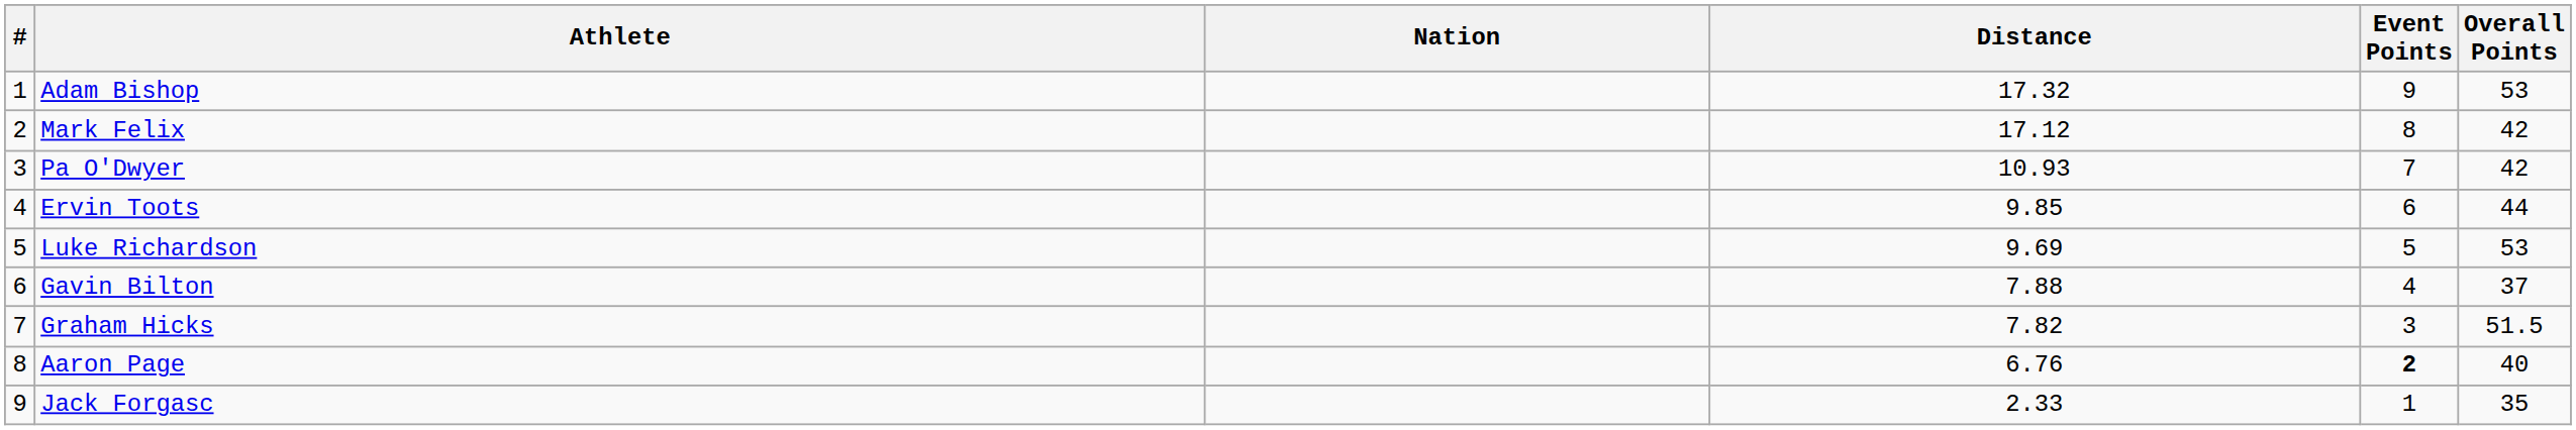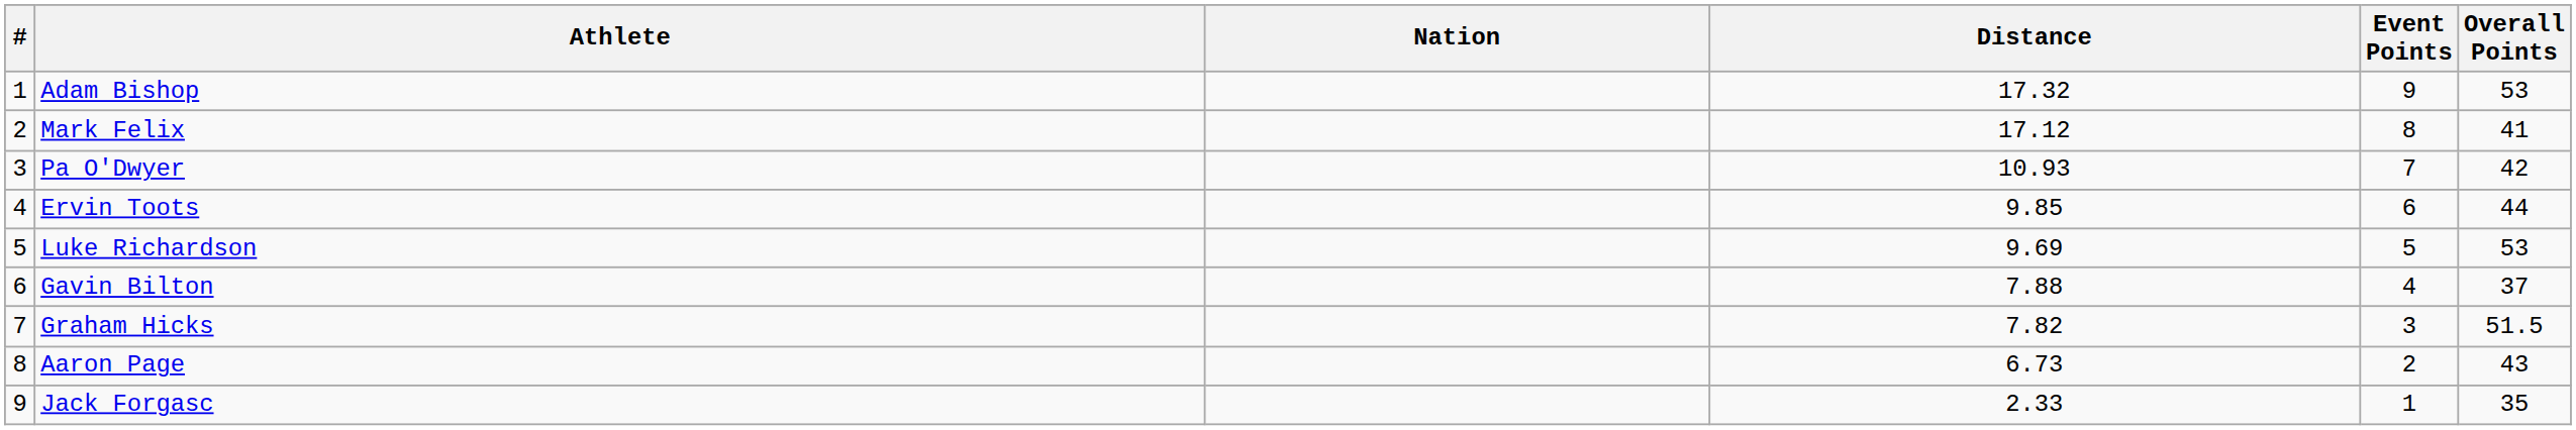Mark Felix | Overall Points: 42 -> 41
Aaron Page | Distance: 6.76 -> 6.73
Aaron Page | Event Points: bold -> normal
Aaron Page | Overall Points: 40 -> 43
